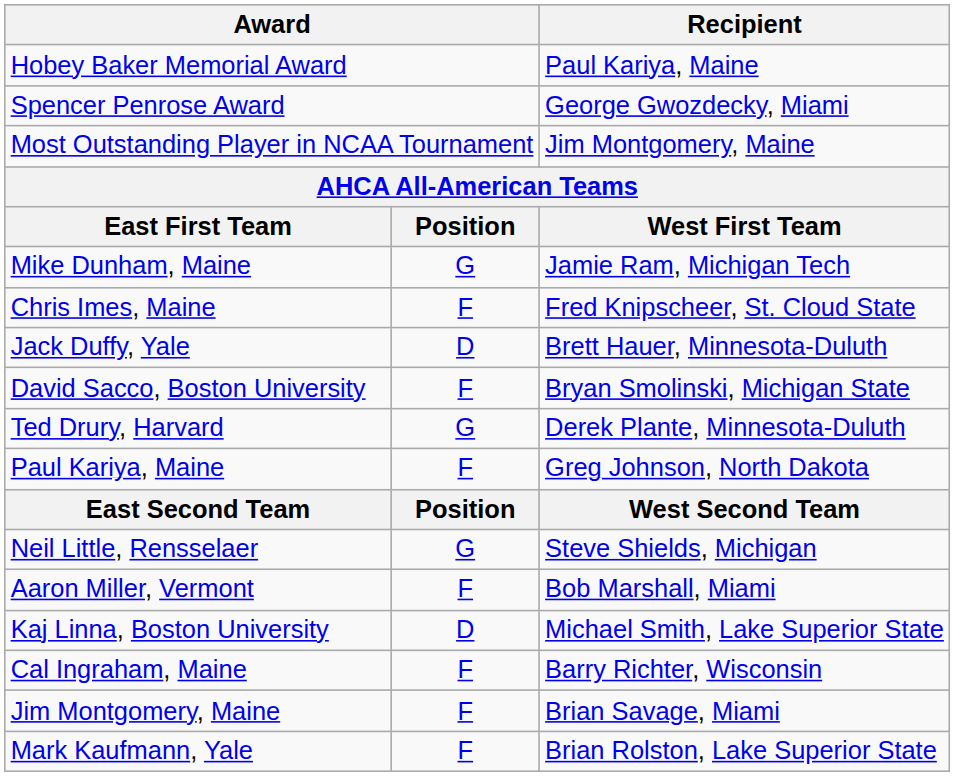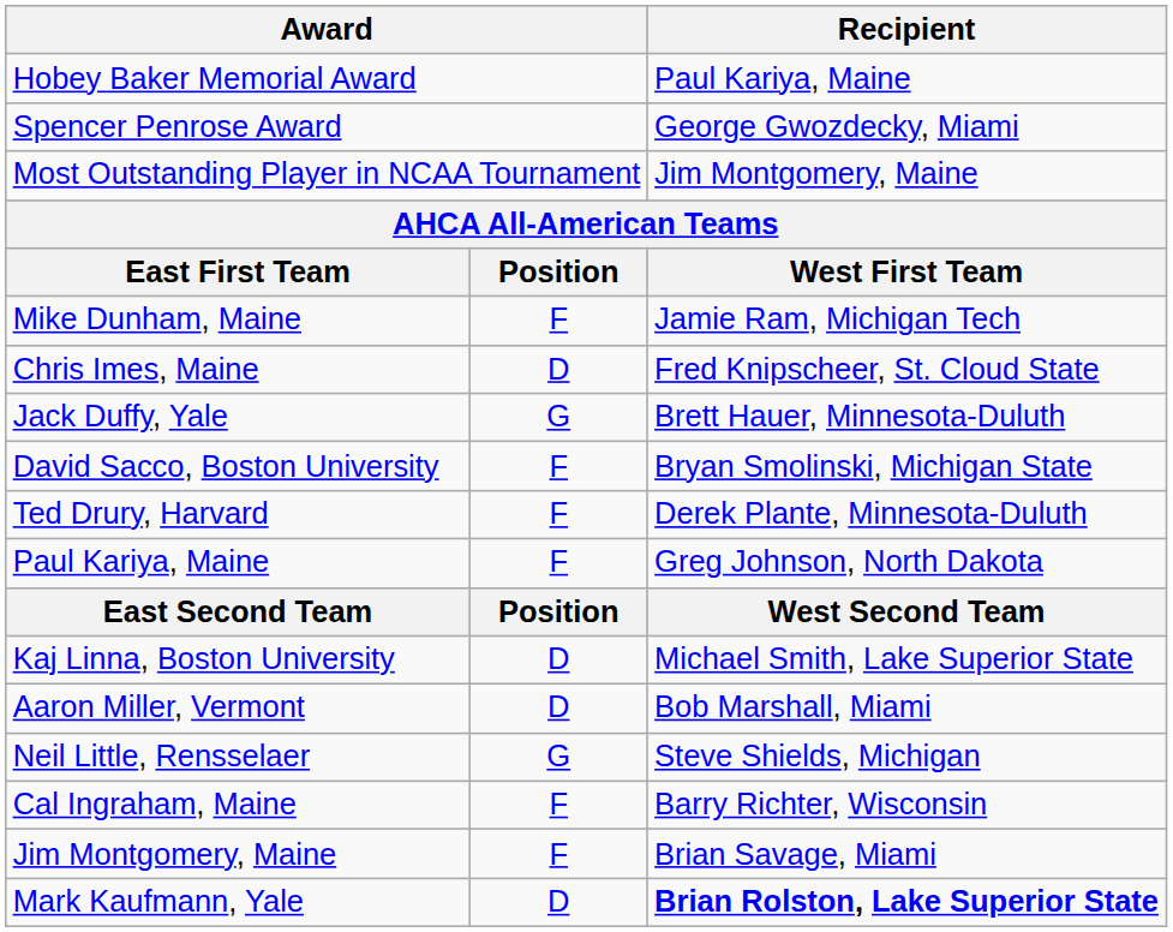Mike Dunham, Maine | column 2: G -> F
Chris Imes, Maine | column 2: F -> D
Jack Duffy, Yale | column 2: D -> G
Ted Drury, Harvard | column 2: G -> F
rows swapped: Neil Little, Rensselaer <-> Kaj Linna, Boston University
Aaron Miller, Vermont | column 2: F -> D
Mark Kaufmann, Yale | column 2: F -> D
Mark Kaufmann, Yale | Recipient: normal -> bold
